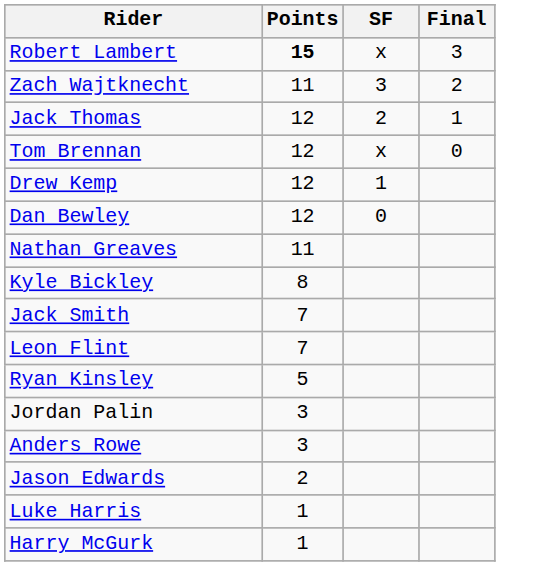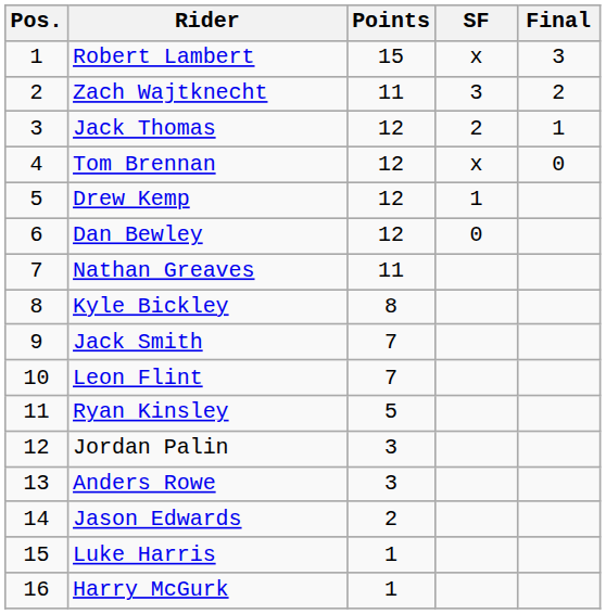+ column: Pos. | 1 | 2 | 3 | 4 | 5 | 6 | 7 | 8 | 9 | 10 | 11 | 12 | 13 | 14 | 15 | 16
Robert Lambert | Points: bold -> normal
